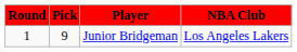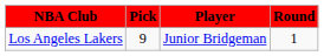columns swapped: Round <-> NBA Club
